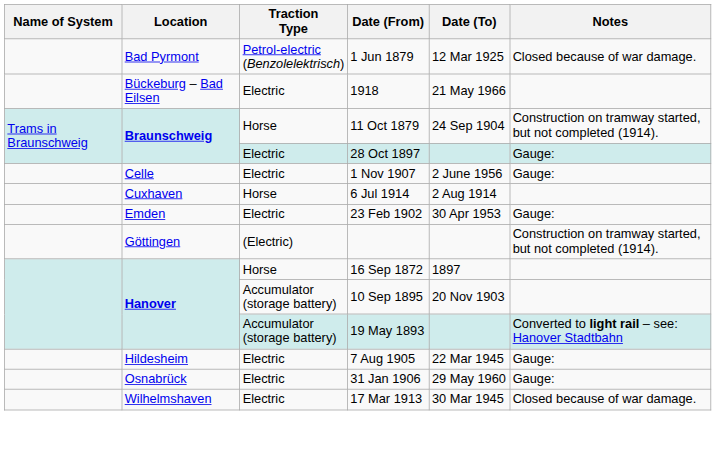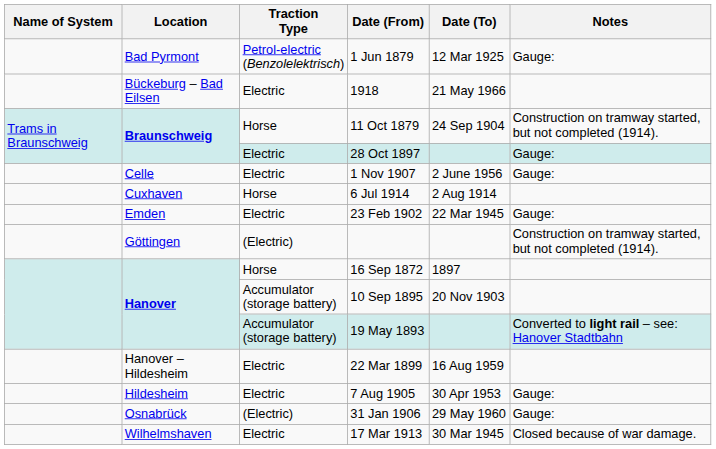1 Jun 1879 | Notes: Closed because of war damage. -> Gauge:
23 Feb 1902 | Date (To): 30 Apr 1953 -> 22 Mar 1945
+ row: Hanover – Hildesheim | Electric | 22 Mar 1899 | 16 Aug 1959
7 Aug 1905 | Date (To): 22 Mar 1945 -> 30 Apr 1953
31 Jan 1906 | Traction Type: Electric -> (Electric)
